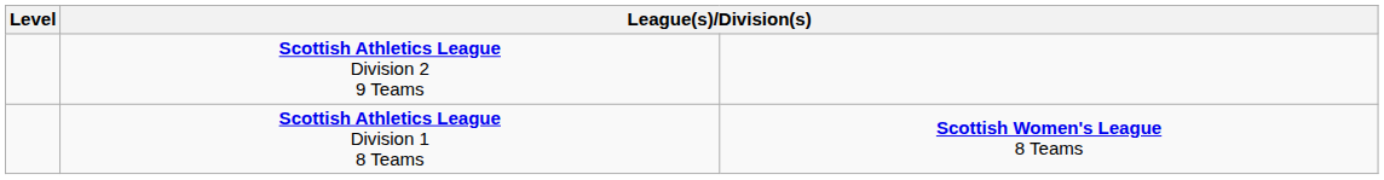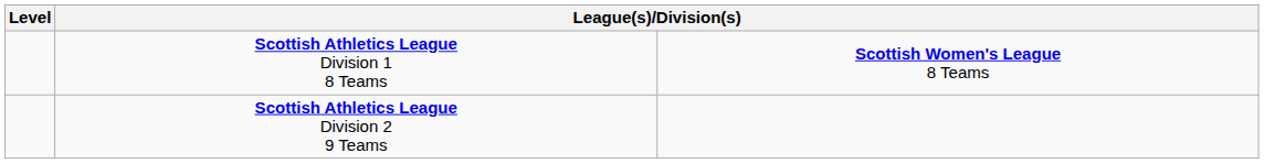rows swapped: Scottish Athletics League Division 1 8 Teams <-> Scottish Athletics League Division 2 9 Teams
